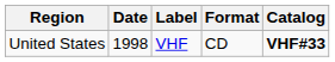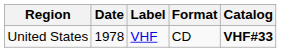United States | Date: 1998 -> 1978
